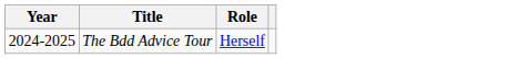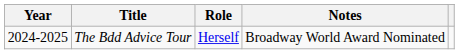+ column: Notes | Broadway World Award Nominated
